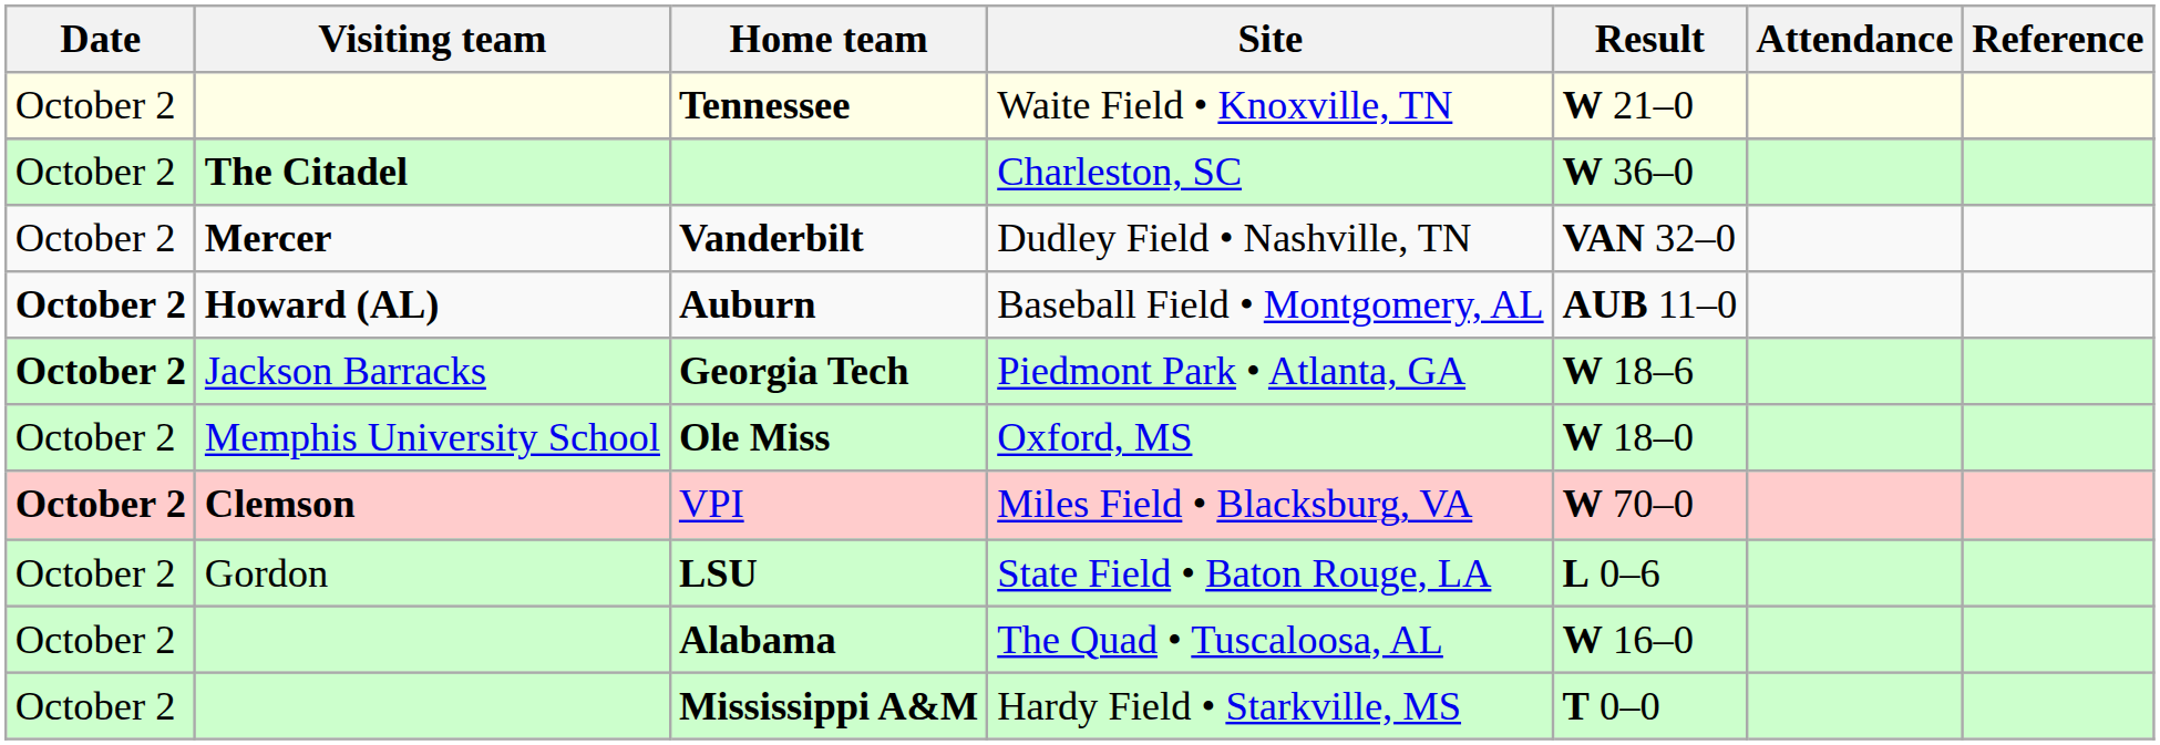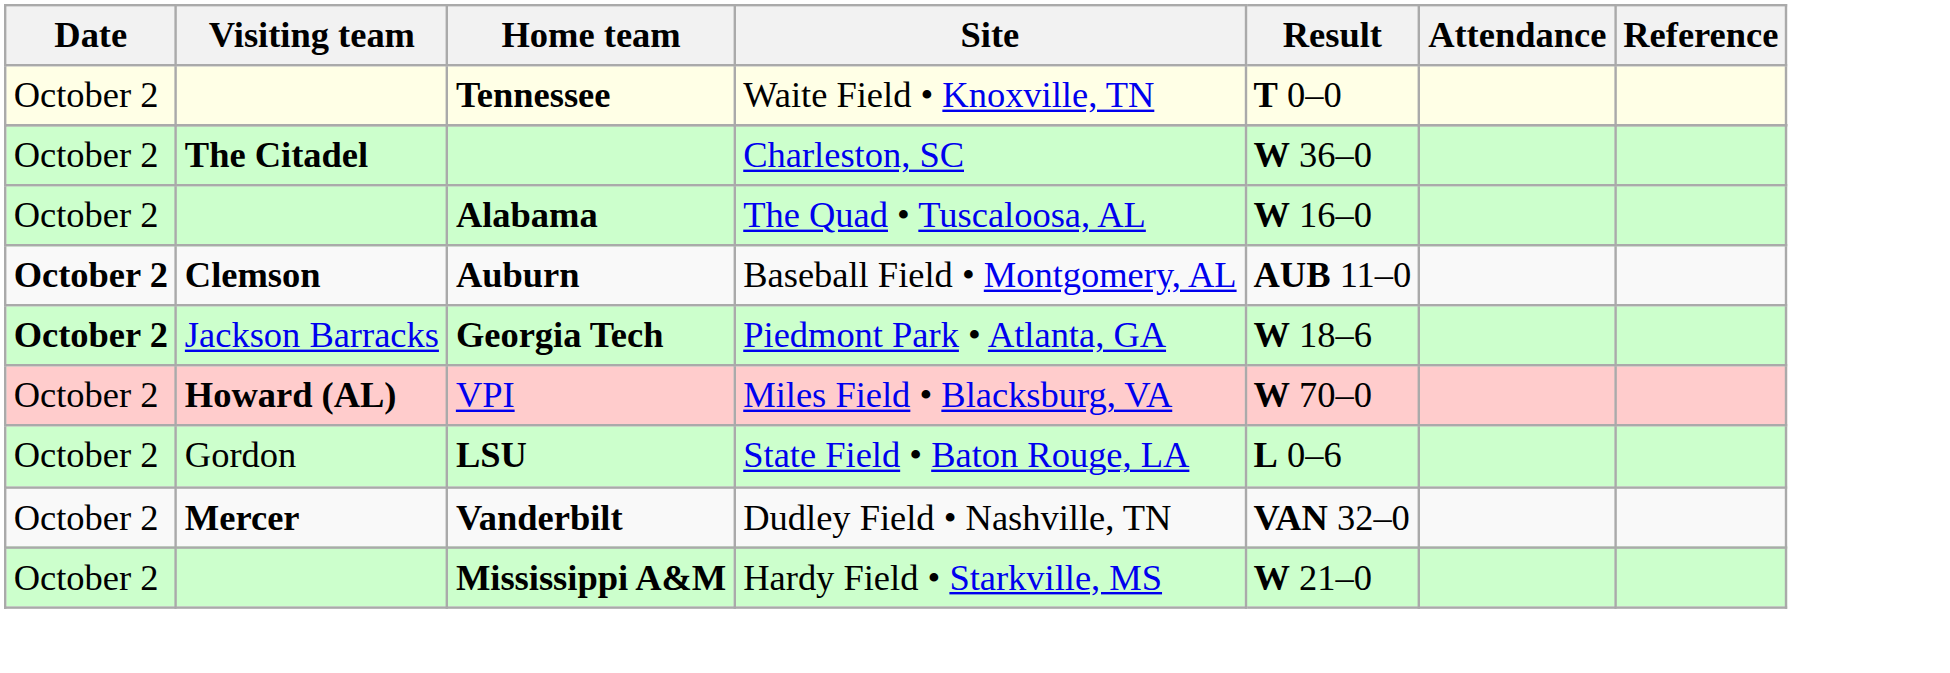Tennessee | Result: W 21–0 -> T 0–0
rows swapped: Alabama <-> Vanderbilt
Auburn | Visiting team: Howard (AL) -> Clemson
- row: October 2 | Memphis University School | Ole Miss | Oxford, MS | W 18–0
VPI | Date: bold -> normal
VPI | Visiting team: Clemson -> Howard (AL)
Mississippi A&M | Result: T 0–0 -> W 21–0
